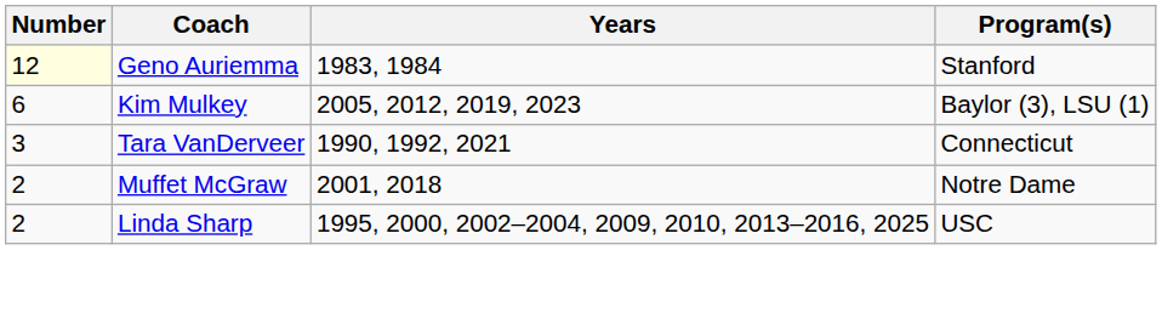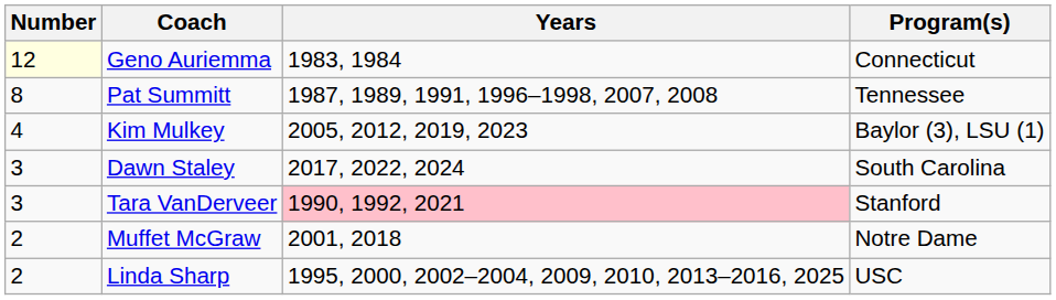Geno Auriemma | Program(s): Stanford -> Connecticut
+ row: 8 | Pat Summitt | 1987, 1989, 1991, 1996–1998, 2007, 2008 | Tennessee
Kim Mulkey | Number: 6 -> 4
+ row: 3 | Dawn Staley | 2017, 2022, 2024 | South Carolina
Tara VanDerveer | Years: no background -> pink background
Tara VanDerveer | Program(s): Connecticut -> Stanford
